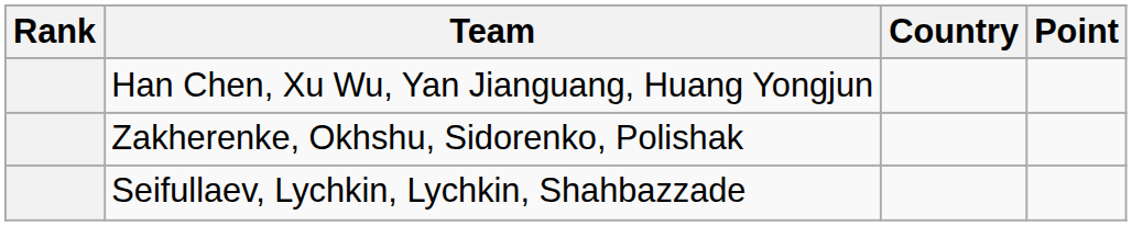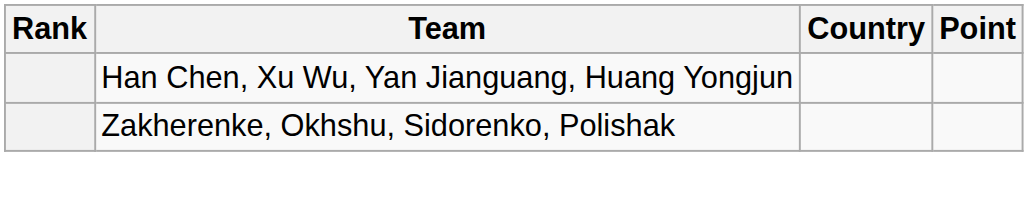- row: Seifullaev, Lychkin, Lychkin, Shahbazzade
